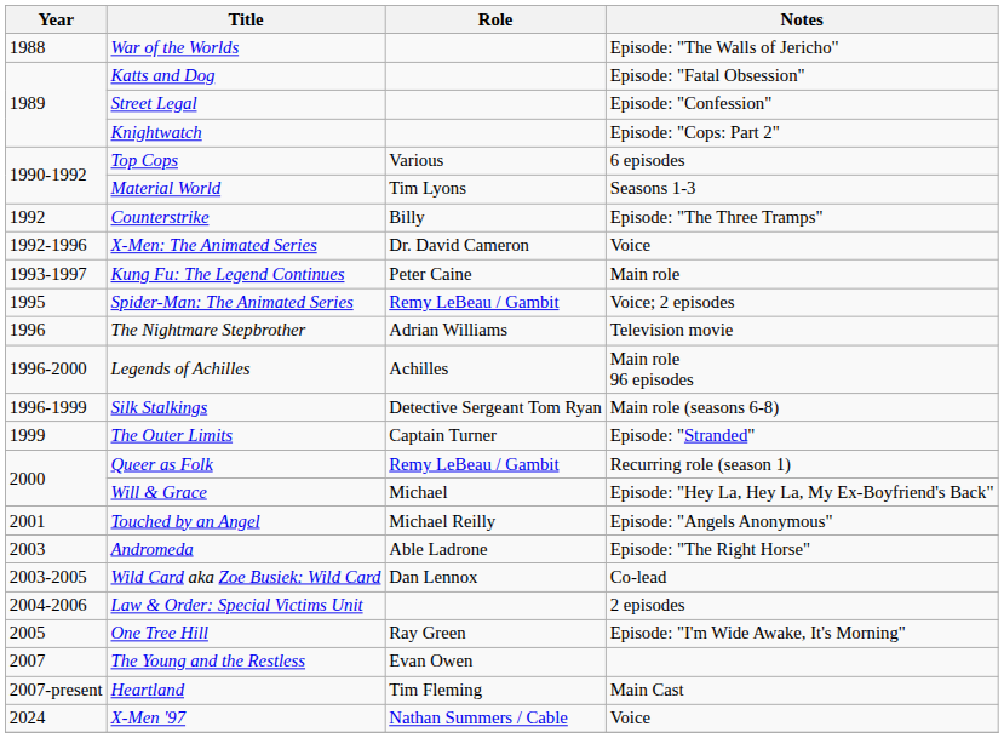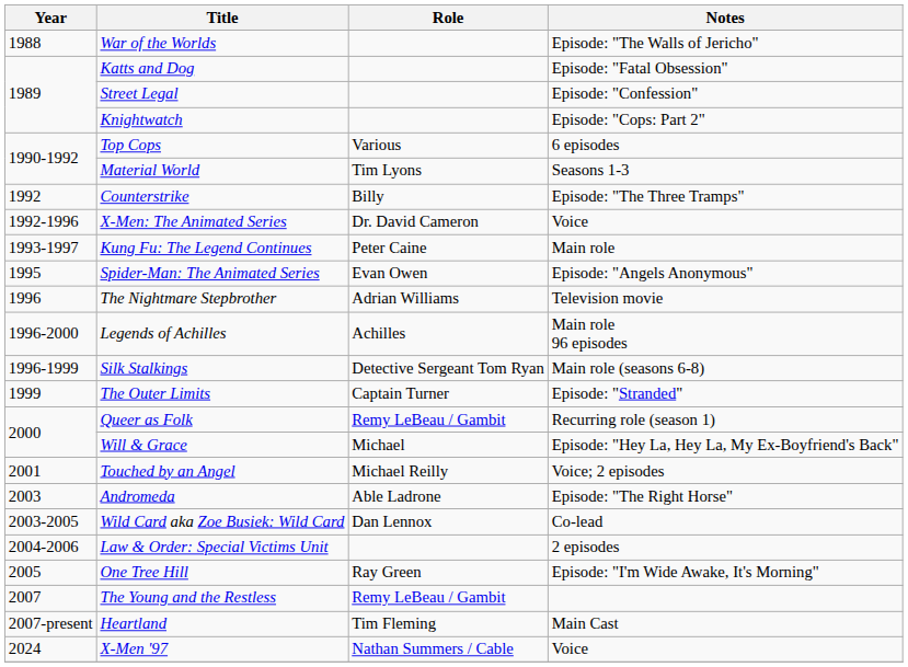Spider-Man: The Animated Series | Role: Remy LeBeau / Gambit -> Evan Owen
Spider-Man: The Animated Series | Notes: Voice; 2 episodes -> Episode: "Angels Anonymous"
Touched by an Angel | Notes: Episode: "Angels Anonymous" -> Voice; 2 episodes
The Young and the Restless | Role: Evan Owen -> Remy LeBeau / Gambit
